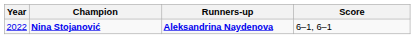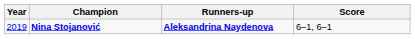Nina Stojanović | Year: 2022 -> 2019
